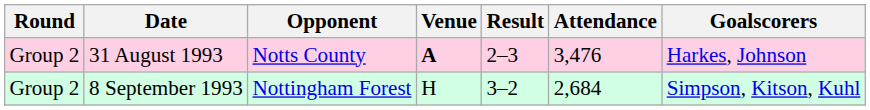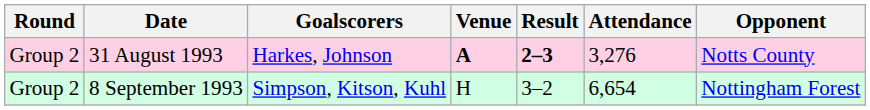columns swapped: Opponent <-> Goalscorers
31 August 1993 | Result: normal -> bold
31 August 1993 | Attendance: 3,476 -> 3,276
8 September 1993 | Attendance: 2,684 -> 6,654
